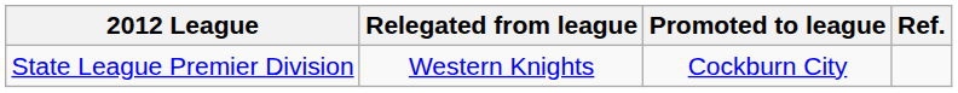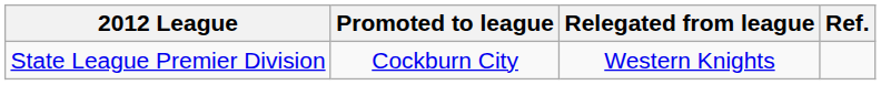columns swapped: Promoted to league <-> Relegated from league
